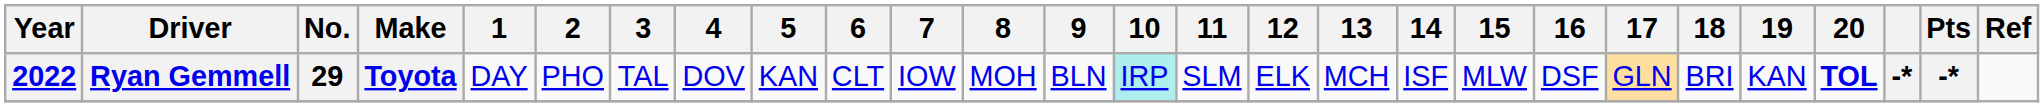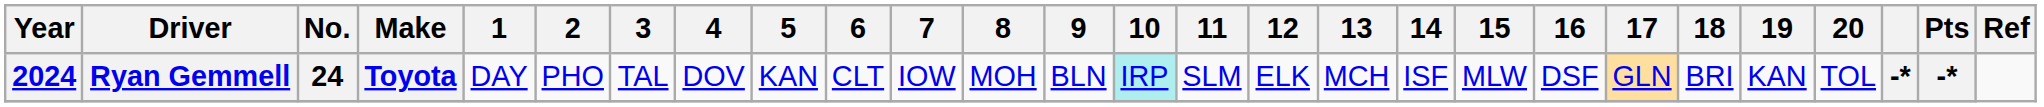Ryan Gemmell | Year: 2022 -> 2024
Ryan Gemmell | No.: 29 -> 24
Ryan Gemmell | 20: bold -> normal
